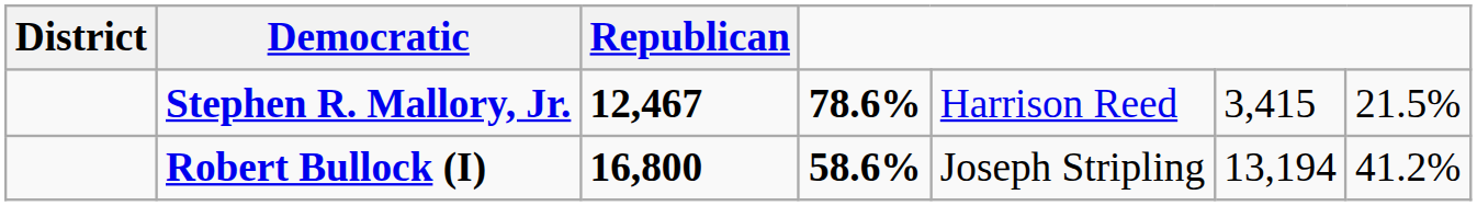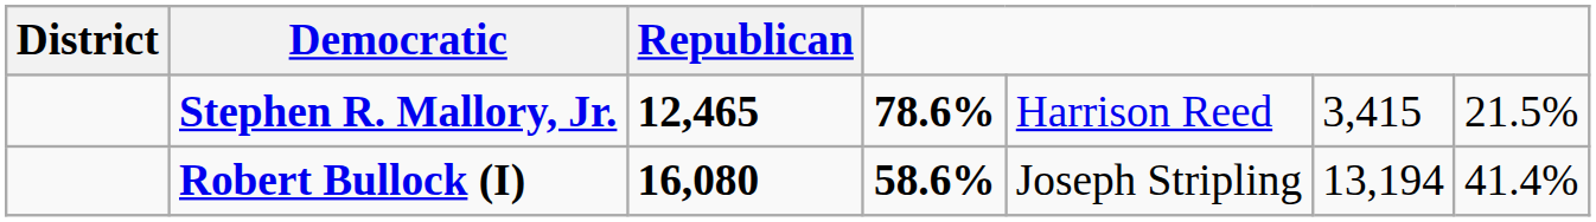Stephen R. Mallory, Jr. | Republican: 12,467 -> 12,465
Robert Bullock (I) | Republican: 16,800 -> 16,080
Robert Bullock (I) | column 7: 41.2% -> 41.4%
